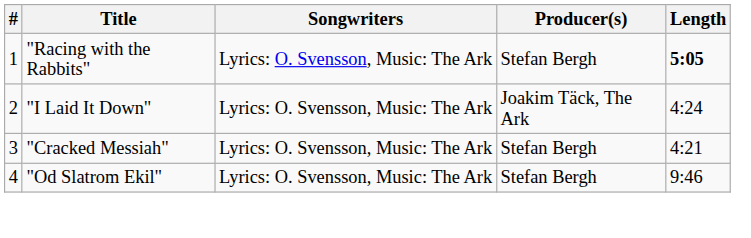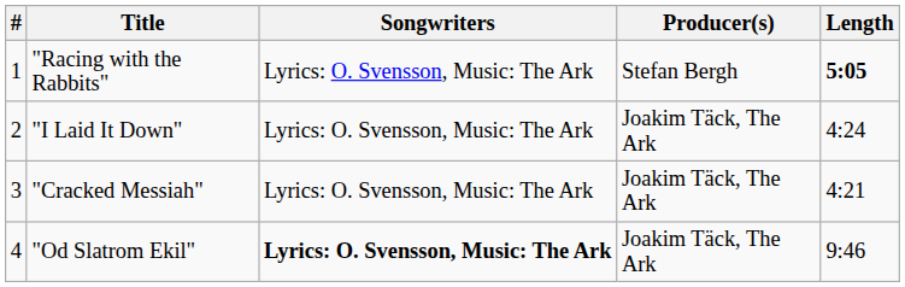"Cracked Messiah" | Producer(s): Stefan Bergh -> Joakim Täck, The Ark
"Od Slatrom Ekil" | Songwriters: normal -> bold
"Od Slatrom Ekil" | Producer(s): Stefan Bergh -> Joakim Täck, The Ark
